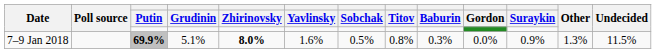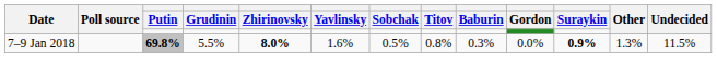7–9 Jan 2018 | Putin: 69.9% -> 69.8%
7–9 Jan 2018 | Grudinin: 5.1% -> 5.5%
7–9 Jan 2018 | Suraykin: normal -> bold
